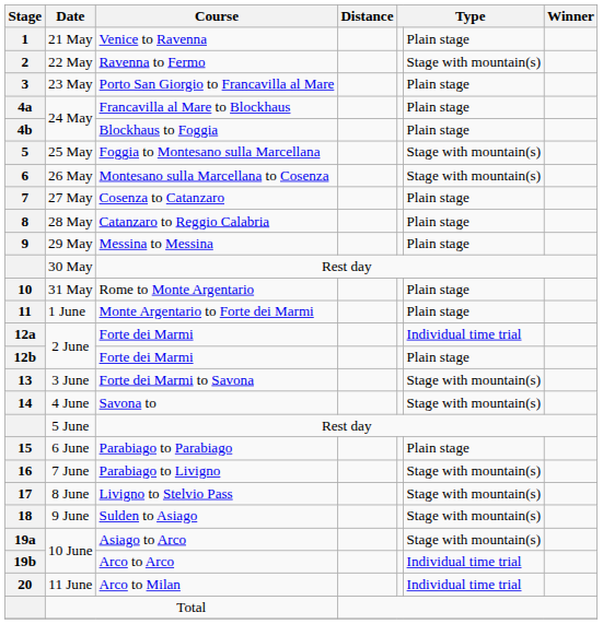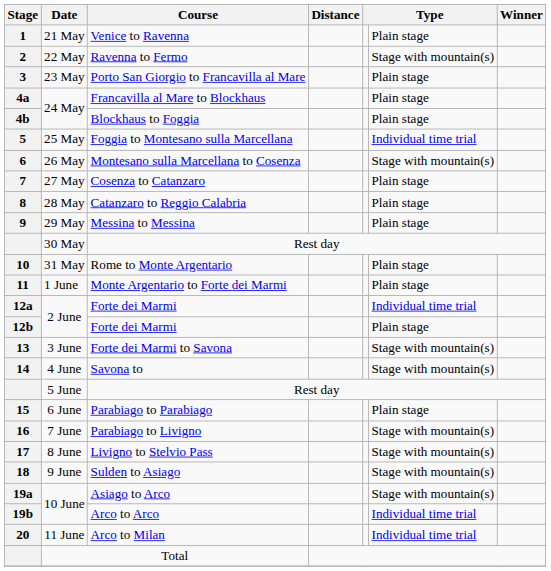Foggia to Montesano sulla Marcellana | column 6: Stage with mountain(s) -> Individual time trial
